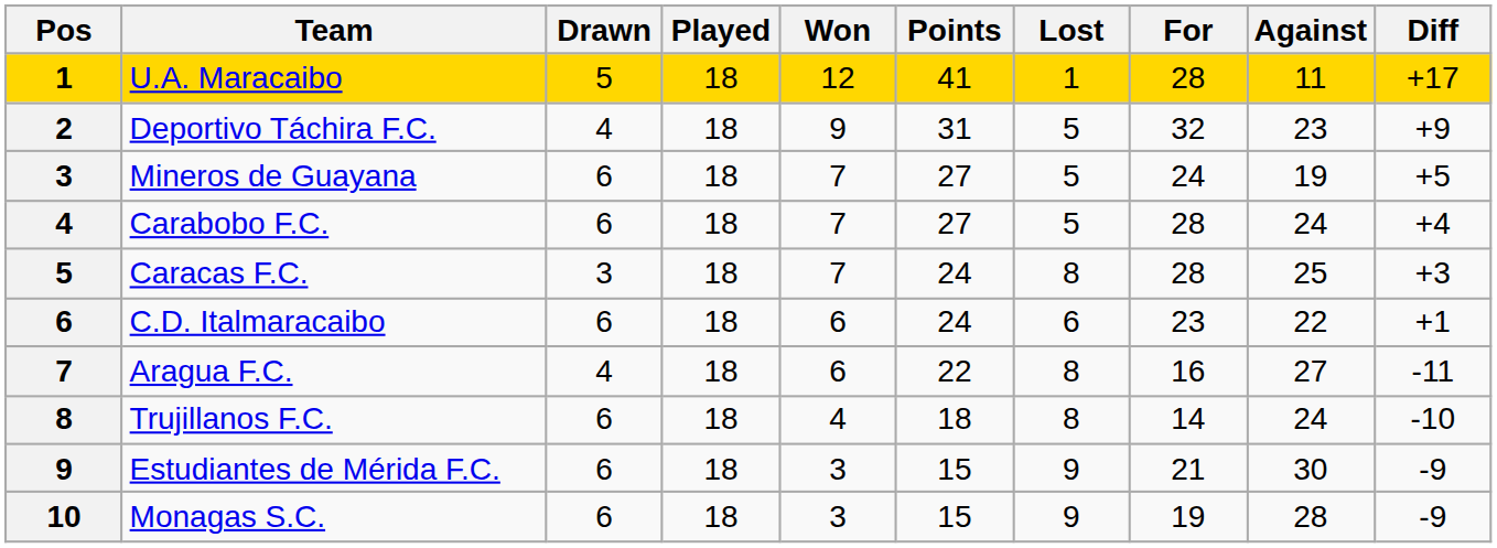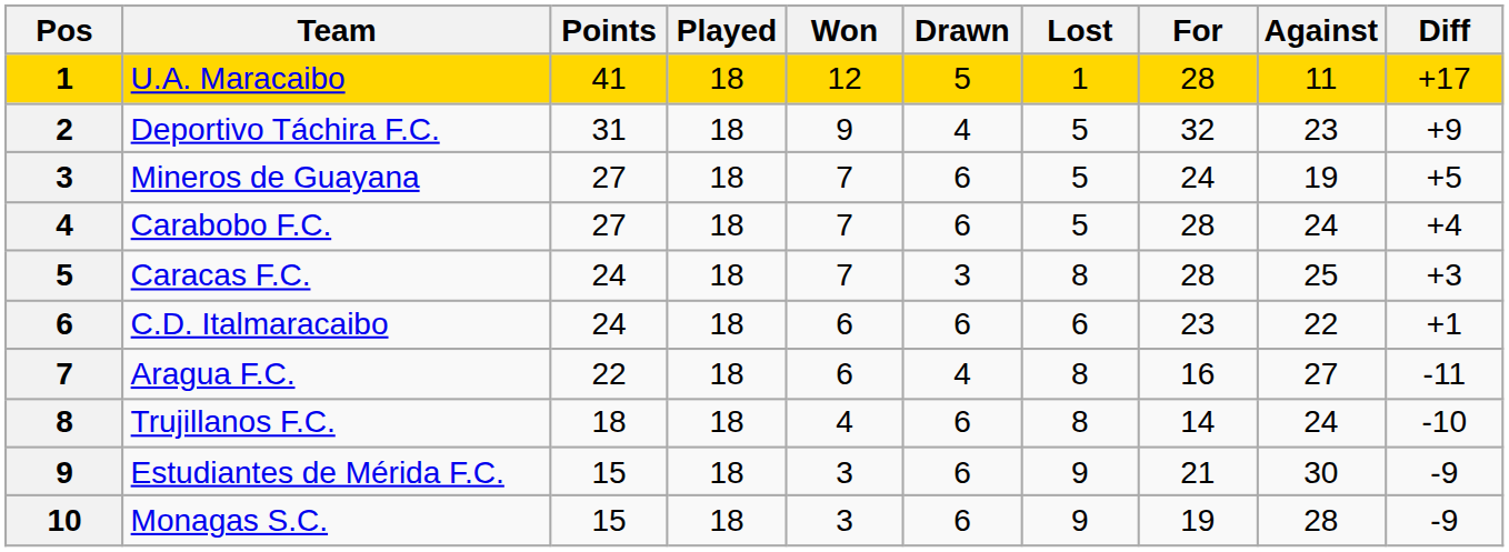columns swapped: Points <-> Drawn
